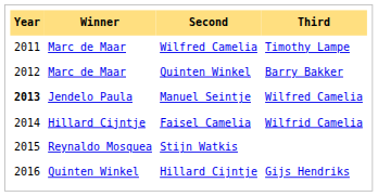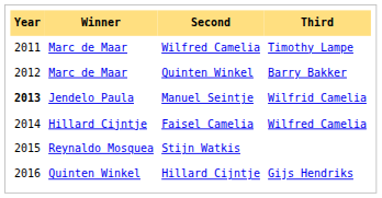Manuel Seintje | Third: Wilfred Camelia -> Wilfrid Camelia
Faisel Camelia | Third: Wilfrid Camelia -> Wilfred Camelia
